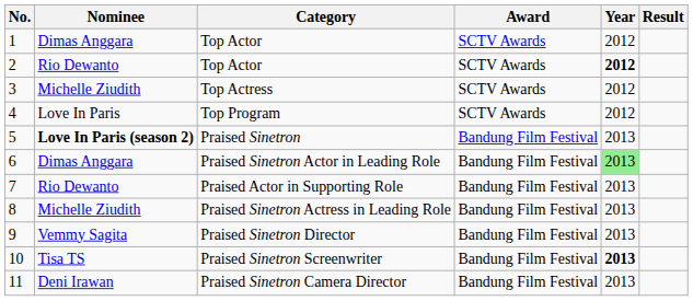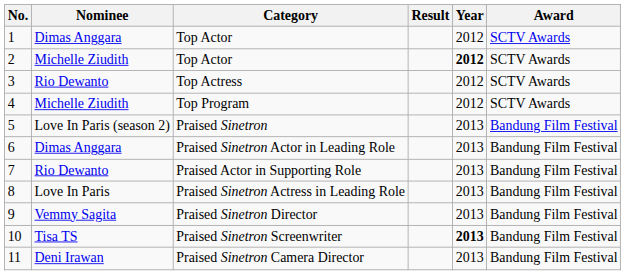columns swapped: Award <-> Result
2 / Top Actor | Nominee: Rio Dewanto -> Michelle Ziudith
Top Actress | Nominee: Michelle Ziudith -> Rio Dewanto
Top Program | Nominee: Love In Paris -> Michelle Ziudith
Praised Sinetron | Nominee: bold -> normal
Praised Sinetron Actor in Leading Role | Year: lightgreen background -> no background
Praised Sinetron Actress in Leading Role | Nominee: Michelle Ziudith -> Love In Paris
